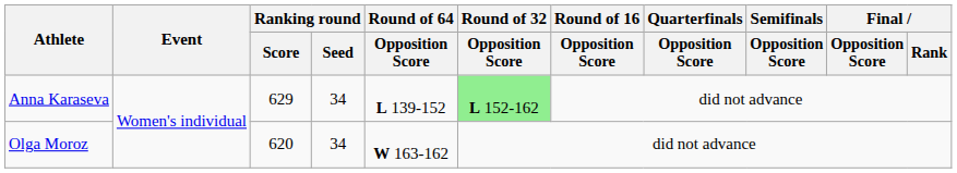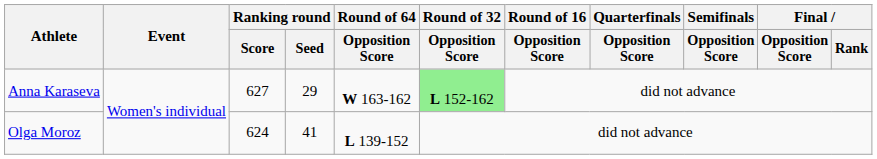Anna Karaseva | Ranking round / Score: 629 -> 627
Anna Karaseva | Ranking round / Seed: 34 -> 29
Anna Karaseva | Round of 64 / Opposition Score: L 139-152 -> W 163-162
Olga Moroz | Ranking round / Score: 620 -> 624
Olga Moroz | Ranking round / Seed: 34 -> 41
Olga Moroz | Round of 64 / Opposition Score: W 163-162 -> L 139-152
